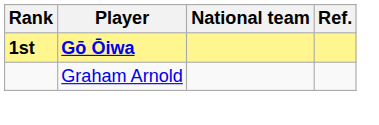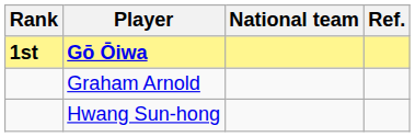+ row: Hwang Sun-hong
